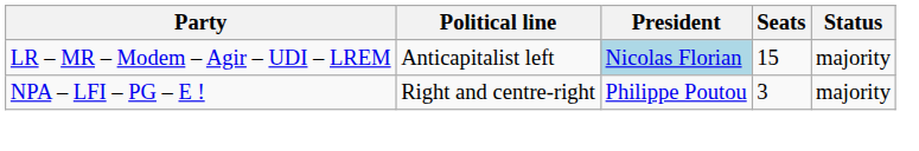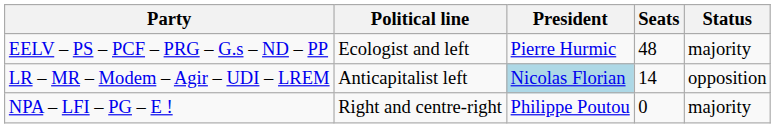+ row: EELV – PS – PCF – PRG – G.s – ND – PP | Ecologist and left | Pierre Hurmic | 48 | majority
LR – MR – Modem – Agir – UDI – LREM | Seats: 15 -> 14
LR – MR – Modem – Agir – UDI – LREM | Status: majority -> opposition
NPA – LFI – PG – E ! | Seats: 3 -> 0
